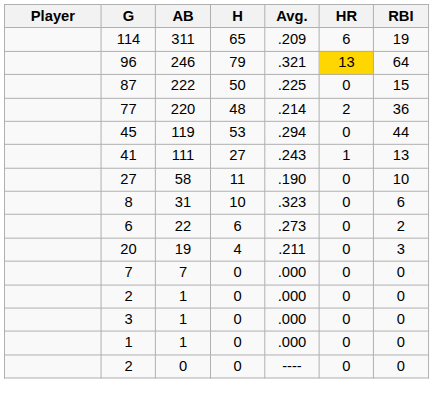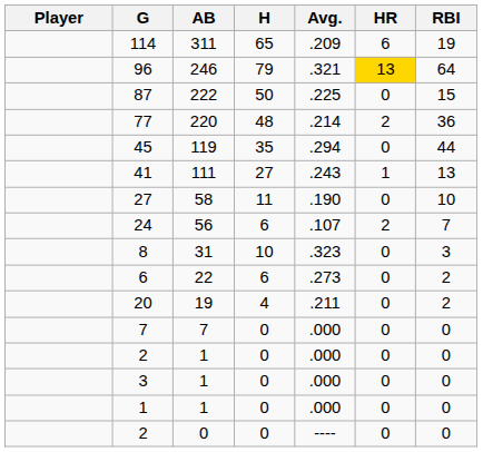45 | H: 53 -> 35
+ row: 24 | 56 | 6 | .107 | 2 | 7
8 | RBI: 6 -> 3
20 | RBI: 3 -> 2
